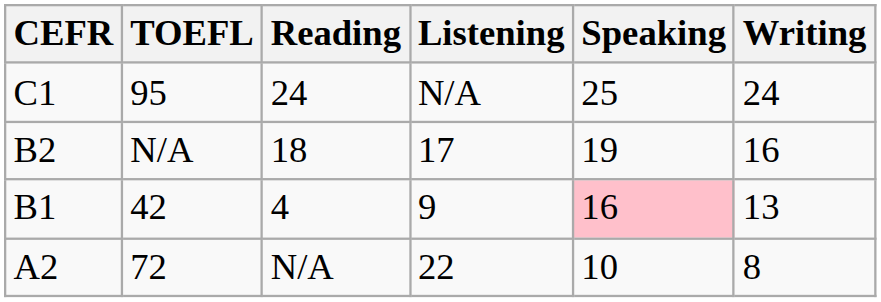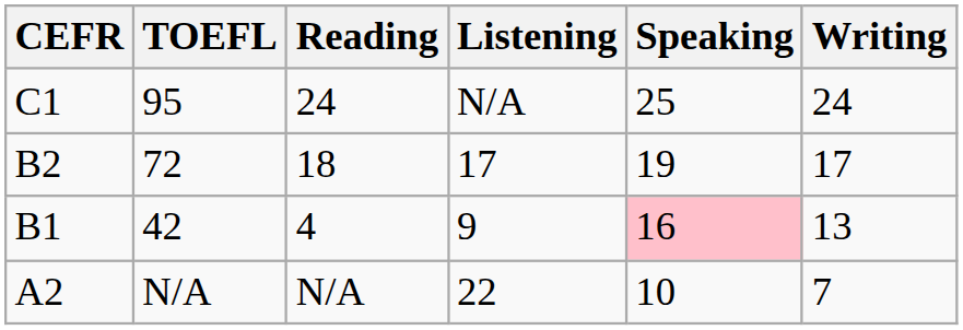B2 | TOEFL: N/A -> 72
B2 | Writing: 16 -> 17
A2 | TOEFL: 72 -> N/A
A2 | Writing: 8 -> 7
